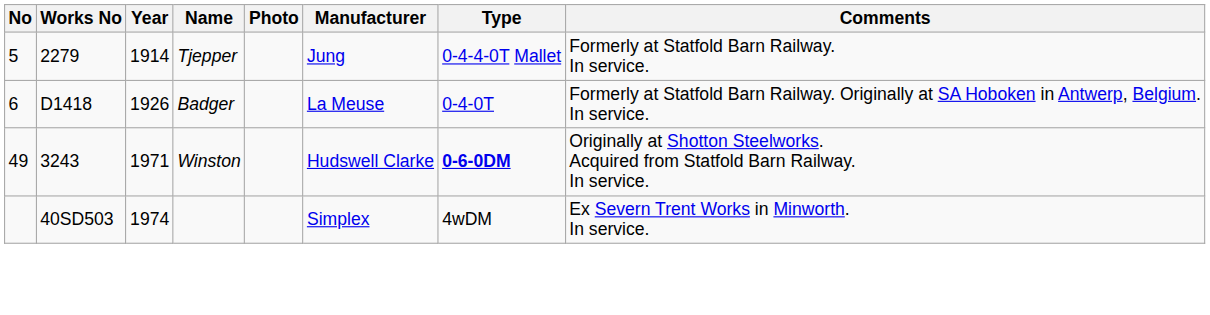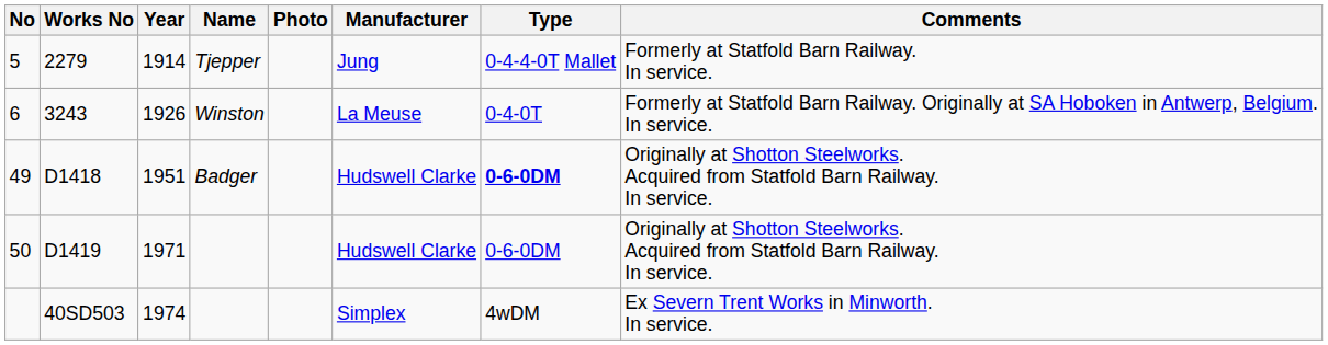6 | Works No: D1418 -> 3243
6 | Name: Badger -> Winston
49 | Works No: 3243 -> D1418
49 | Year: 1971 -> 1951
49 | Name: Winston -> Badger
+ row: 50 | D1419 | 1971 | Hudswell Clarke | 0-6-0DM | Originally at Shotton Steelworks. Acquired from Statfold Barn Railway. In service.
